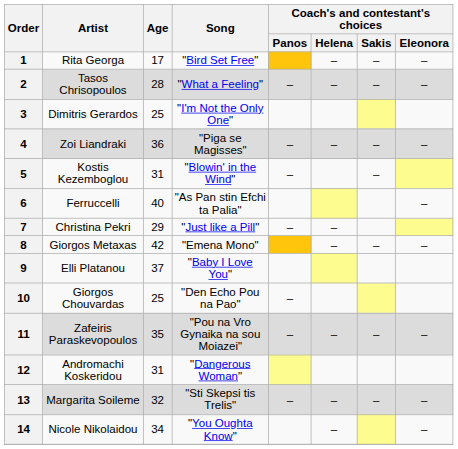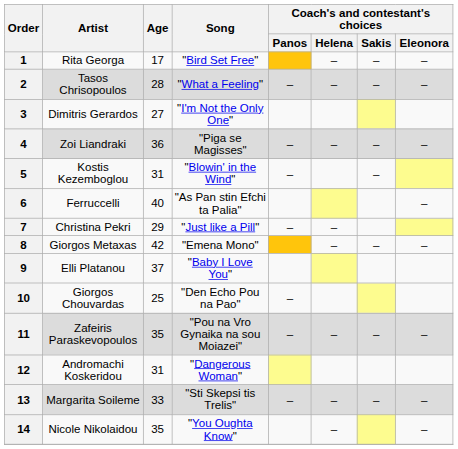3 | Age: 25 -> 27
13 | Age: 32 -> 33
14 | Age: 34 -> 35
